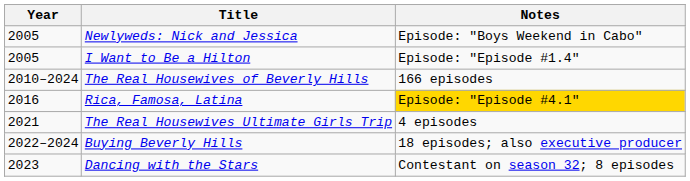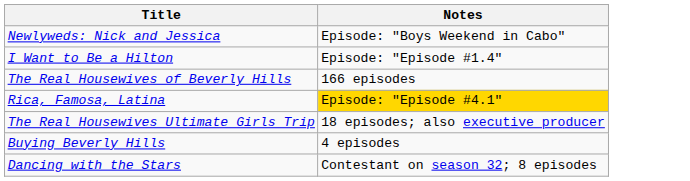- column: Year | 2005 | 2005 | 2010–2024 | 2016 | 2021 | 2022–2024 | 2023
The Real Housewives Ultimate Girls Trip | Notes: 4 episodes -> 18 episodes; also executive producer
Buying Beverly Hills | Notes: 18 episodes; also executive producer -> 4 episodes
